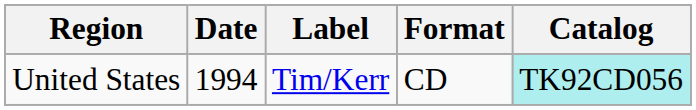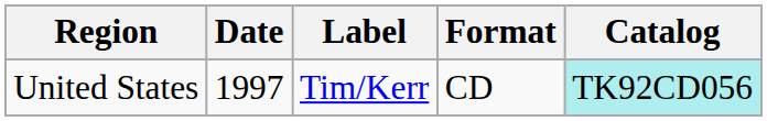United States | Date: 1994 -> 1997
